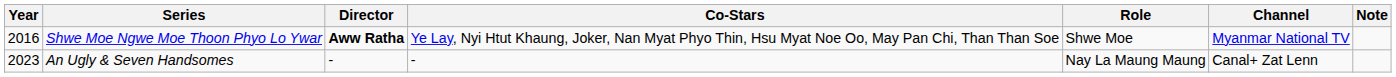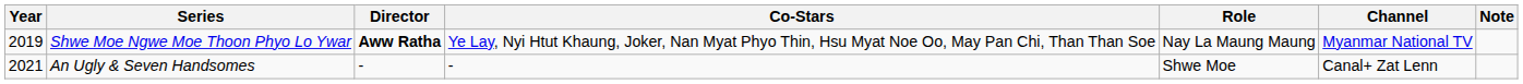Shwe Moe Ngwe Moe Thoon Phyo Lo Ywar | Year: 2016 -> 2019
Shwe Moe Ngwe Moe Thoon Phyo Lo Ywar | Role: Shwe Moe -> Nay La Maung Maung
An Ugly & Seven Handsomes | Year: 2023 -> 2021
An Ugly & Seven Handsomes | Role: Nay La Maung Maung -> Shwe Moe
